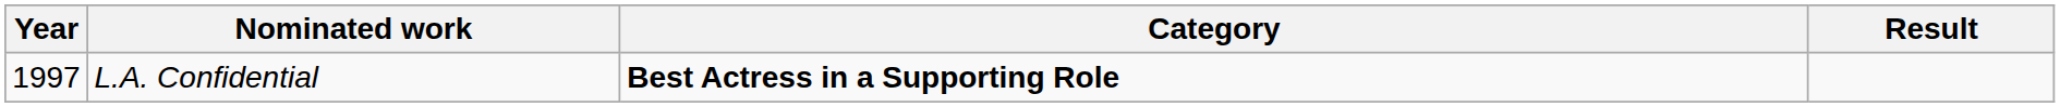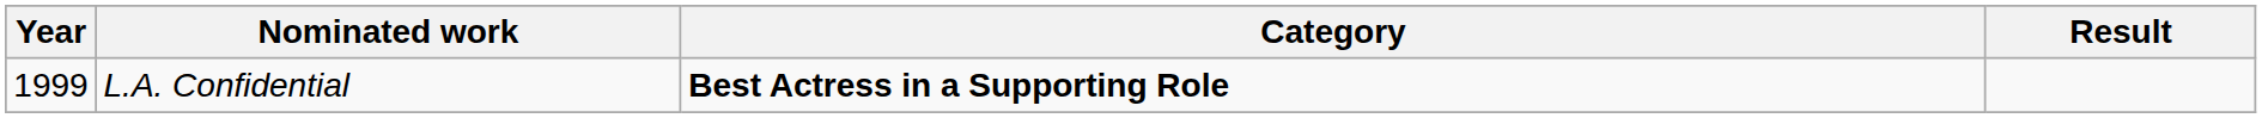L.A. Confidential | Year: 1997 -> 1999
